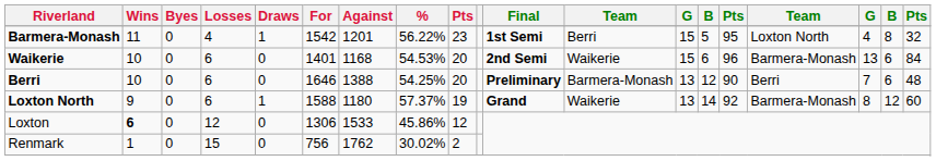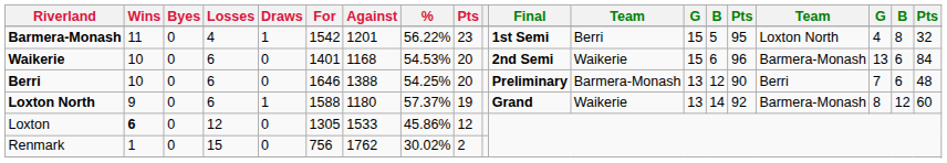Loxton | For: 1306 -> 1305
